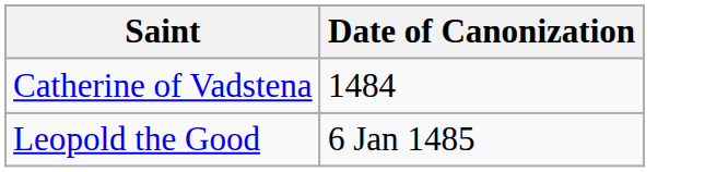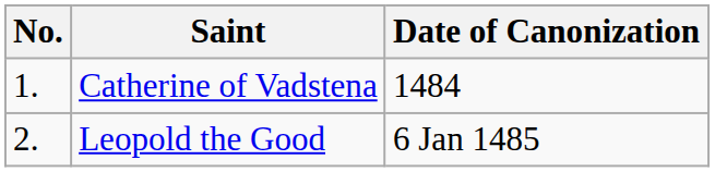+ column: No. | 1. | 2.
